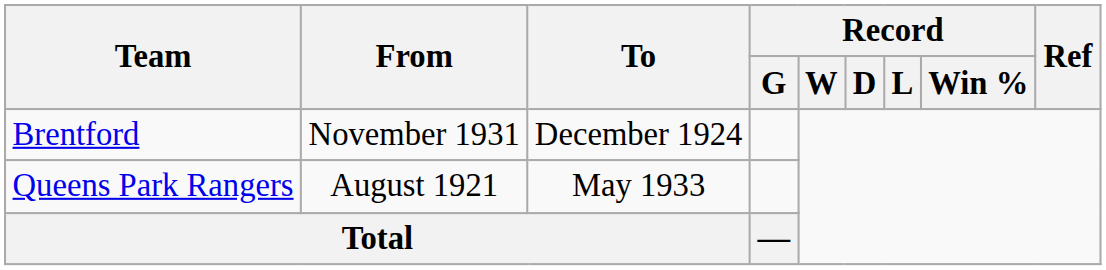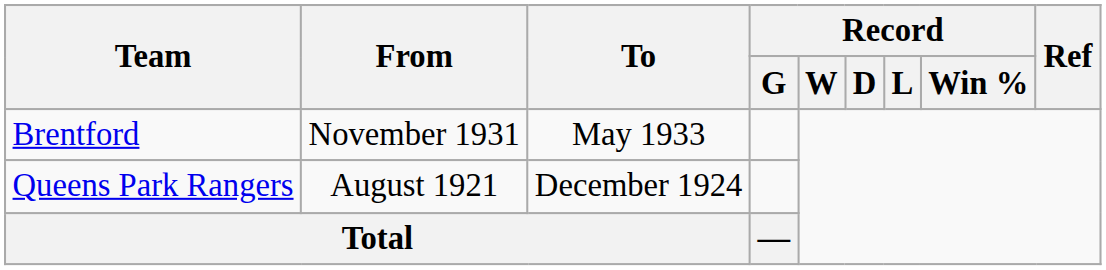Brentford | To: December 1924 -> May 1933
Queens Park Rangers | To: May 1933 -> December 1924
